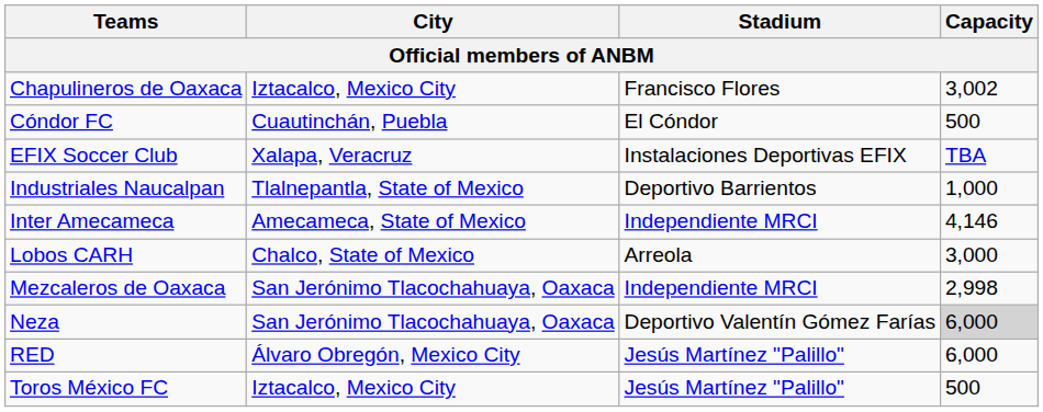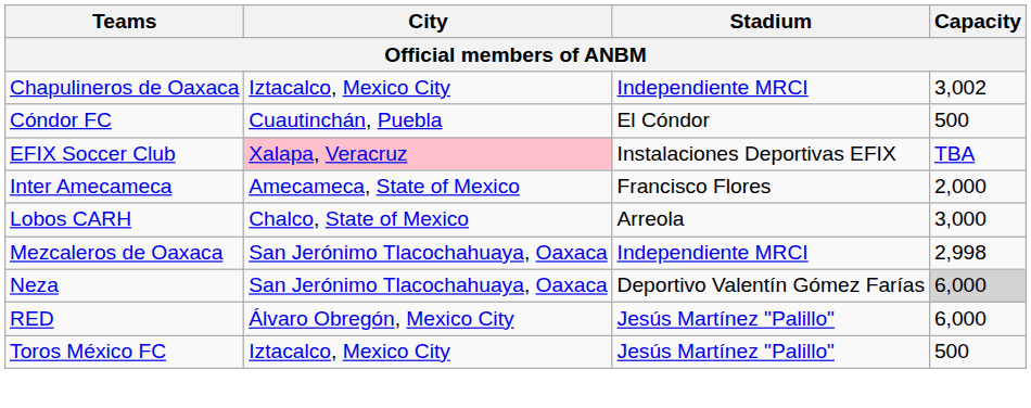Chapulineros de Oaxaca | Stadium: Francisco Flores -> Independiente MRCI
EFIX Soccer Club | City: no background -> pink background
- row: Industriales Naucalpan | Tlalnepantla, State of Mexico | Deportivo Barrientos | 1,000
Inter Amecameca | Stadium: Independiente MRCI -> Francisco Flores
Inter Amecameca | Capacity: 4,146 -> 2,000
